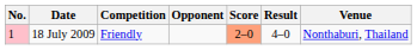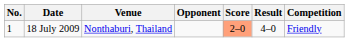columns swapped: Venue <-> Competition
18 July 2009 | No.: pink background -> no background
